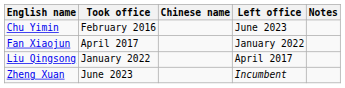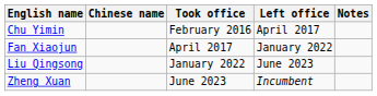columns swapped: Chinese name <-> Took office
Chu Yimin | Left office: June 2023 -> April 2017
Liu Qingsong | Left office: April 2017 -> June 2023
